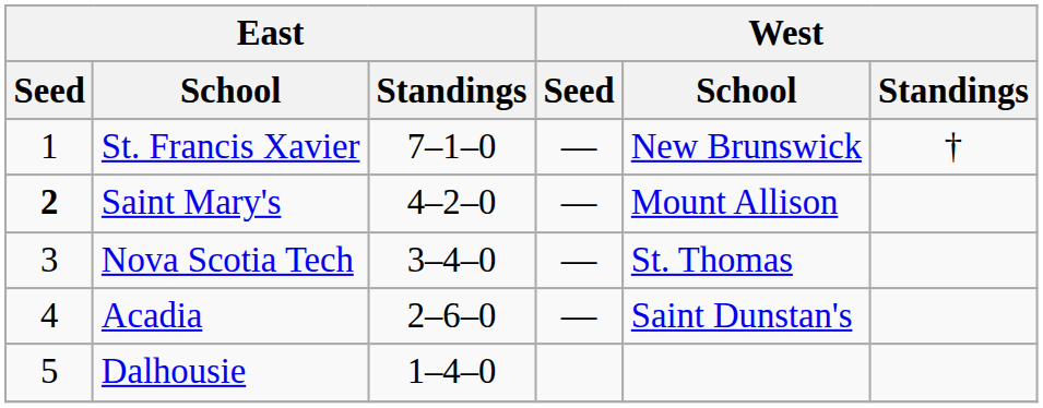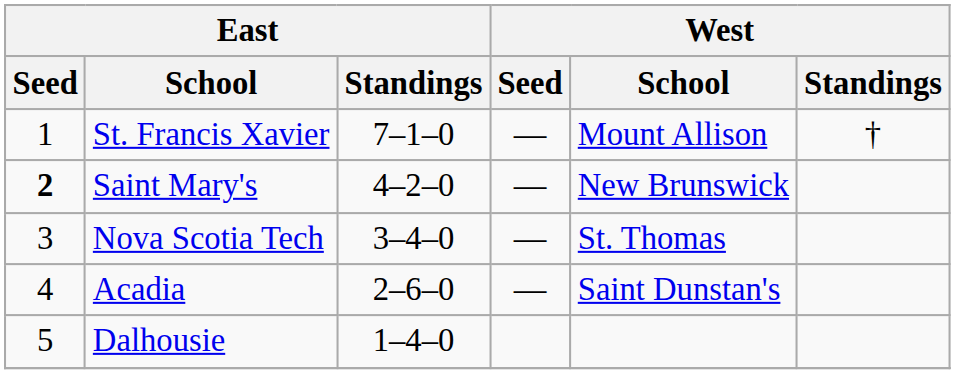St. Francis Xavier | West / School: New Brunswick -> Mount Allison
Saint Mary's | West / School: Mount Allison -> New Brunswick
